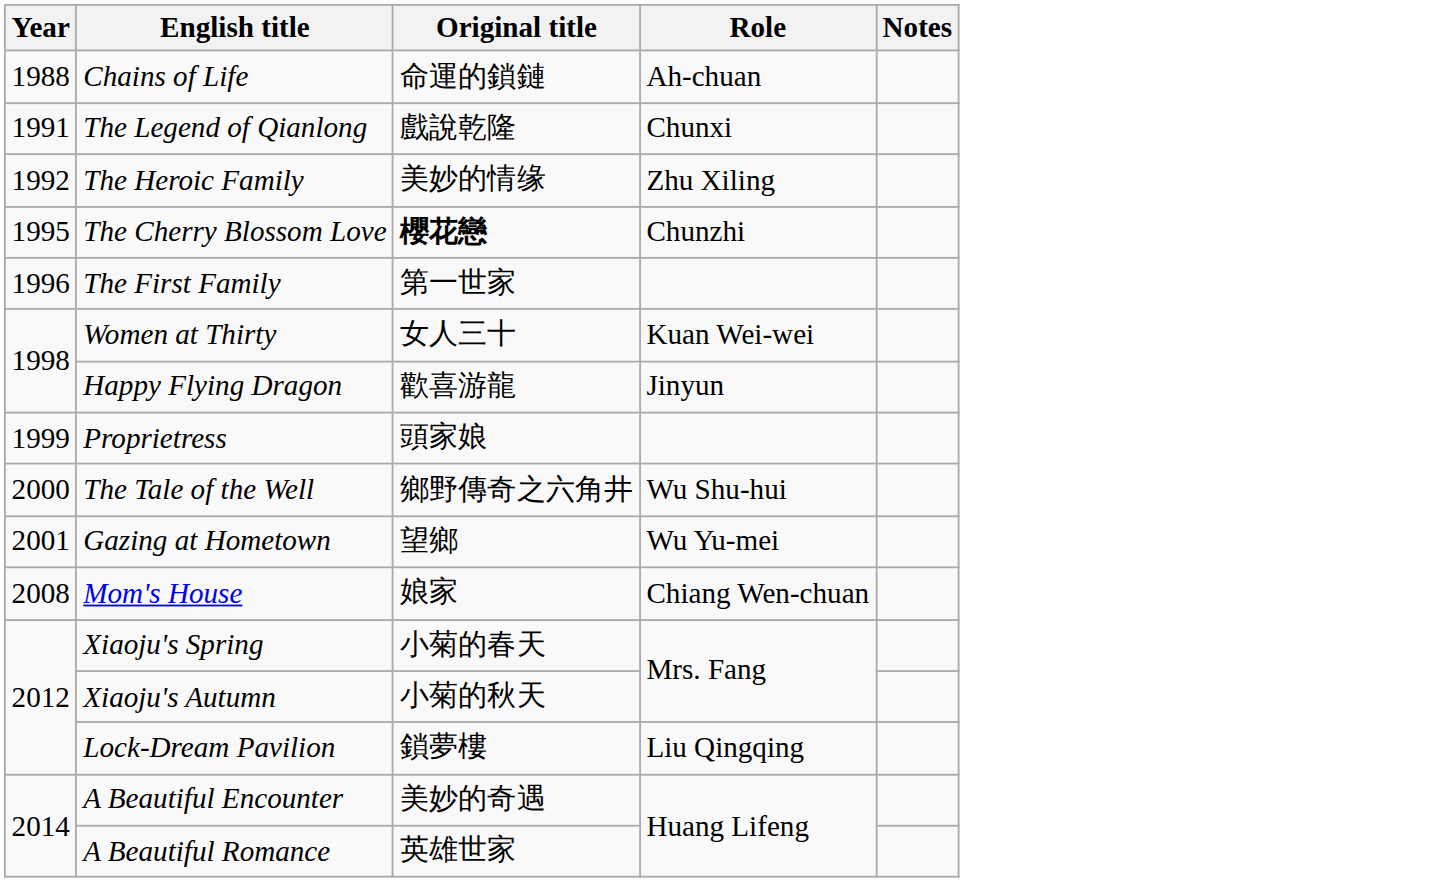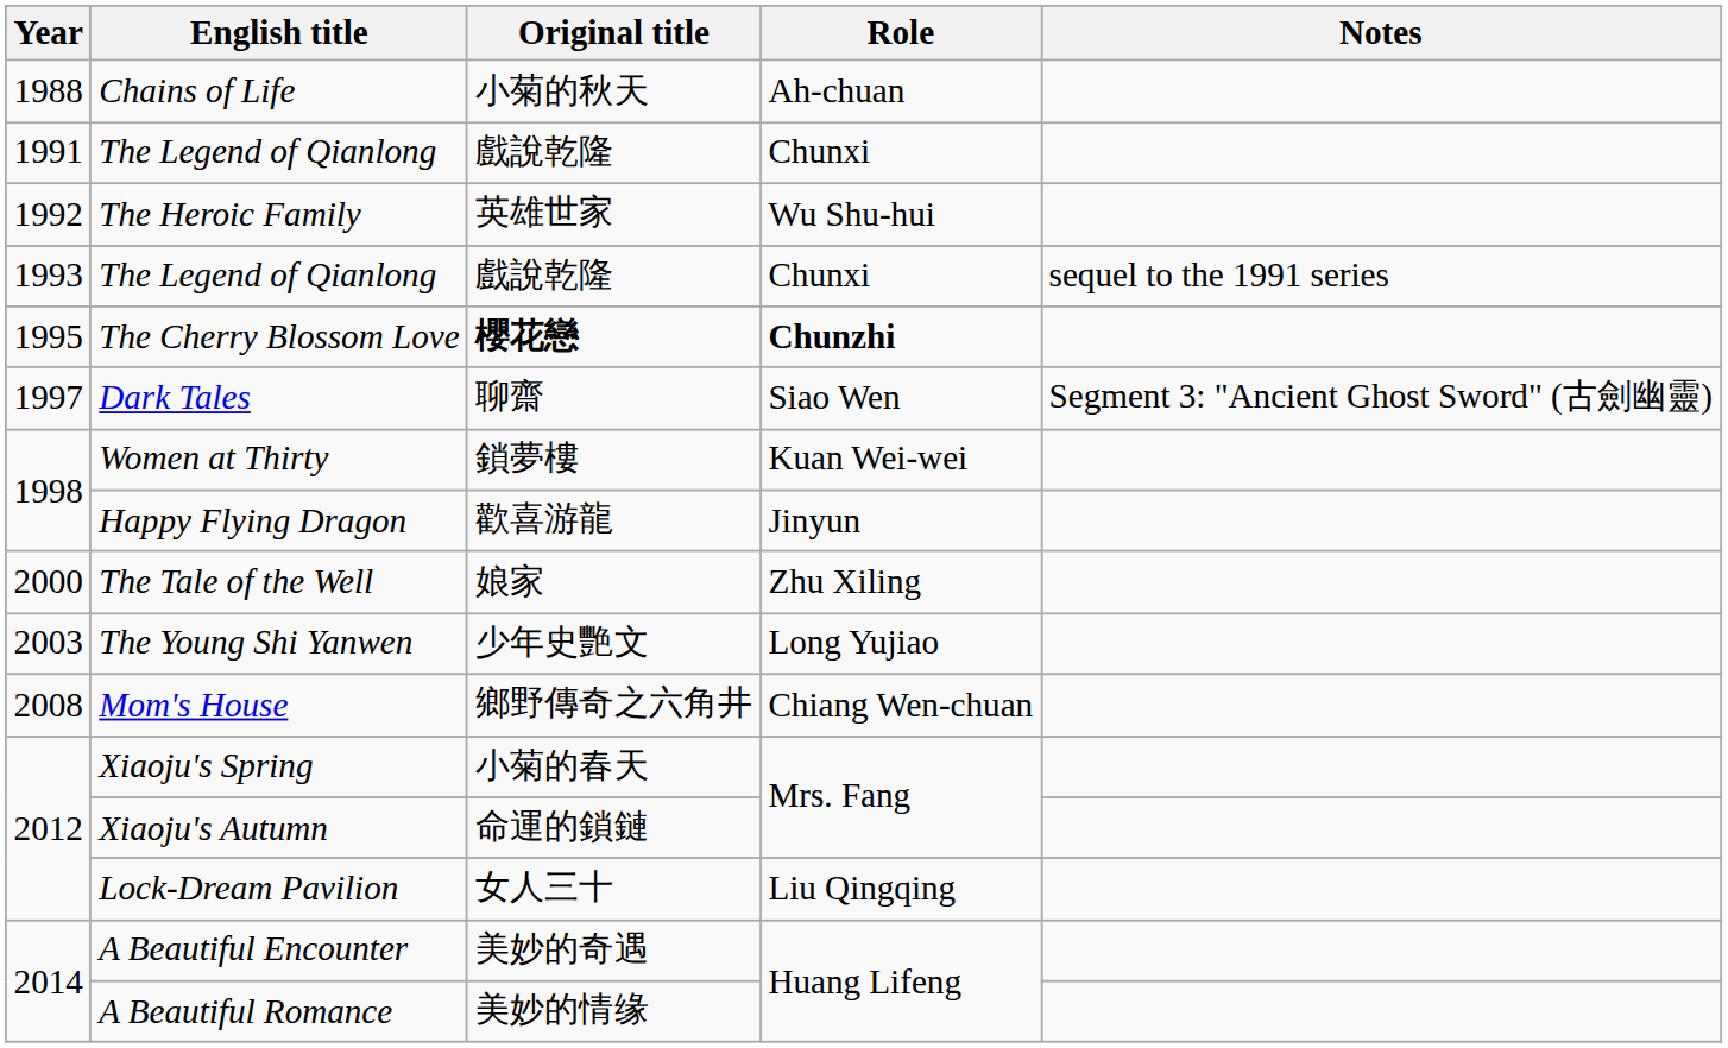Chains of Life | Original title: 命運的鎖鏈 -> 小菊的秋天
The Heroic Family | Original title: 美妙的情缘 -> 英雄世家
The Heroic Family | Role: Zhu Xiling -> Wu Shu-hui
+ row: 1993 | The Legend of Qianlong | 戲說乾隆 | Chunxi | sequel to the 1991 series
The Cherry Blossom Love | Role: normal -> bold
- row: 1996 | The First Family | 第一世家
+ row: 1997 | Dark Tales | 聊齋 | Siao Wen | Segment 3: "Ancient Ghost Sword" (古劍幽靈)
Women at Thirty | Original title: 女人三十 -> 鎖夢樓
- row: 1999 | Proprietress | 頭家娘
The Tale of the Well | Original title: 鄉野傳奇之六角井 -> 娘家
The Tale of the Well | Role: Wu Shu-hui -> Zhu Xiling
- row: 2001 | Gazing at Hometown | 望鄉 | Wu Yu-mei
+ row: 2003 | The Young Shi Yanwen | 少年史艷文 | Long Yujiao
Mom's House | Original title: 娘家 -> 鄉野傳奇之六角井
Xiaoju's Autumn | Original title: 小菊的秋天 -> 命運的鎖鏈
Lock-Dream Pavilion | Original title: 鎖夢樓 -> 女人三十
A Beautiful Romance | Original title: 英雄世家 -> 美妙的情缘
